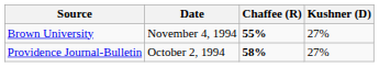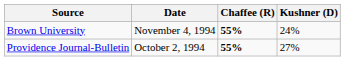Brown University | Kushner (D): 27% -> 24%
Providence Journal-Bulletin | Chaffee (R): 58% -> 55%
